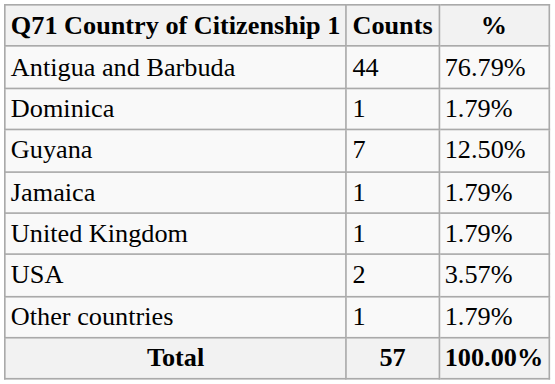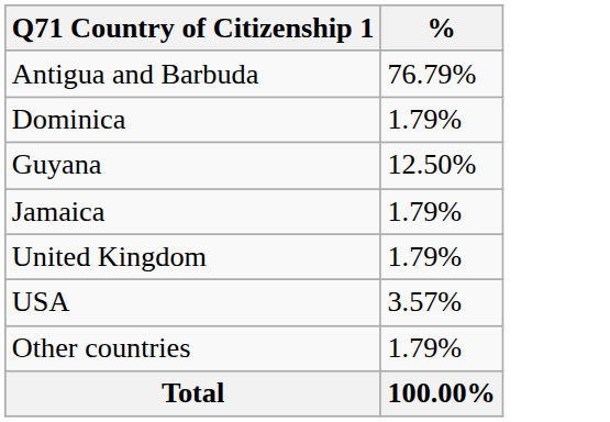- column: Counts | 44 | 1 | 7 | 1 | 1 | 2 | 1 | 57
